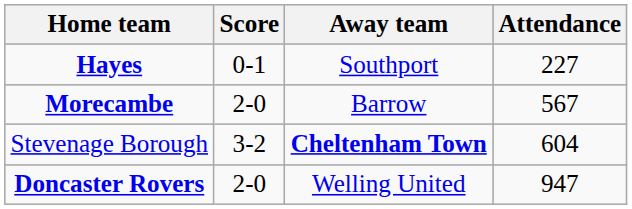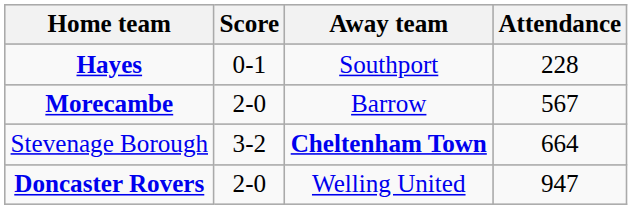Hayes | Attendance: 227 -> 228
Stevenage Borough | Attendance: 604 -> 664
